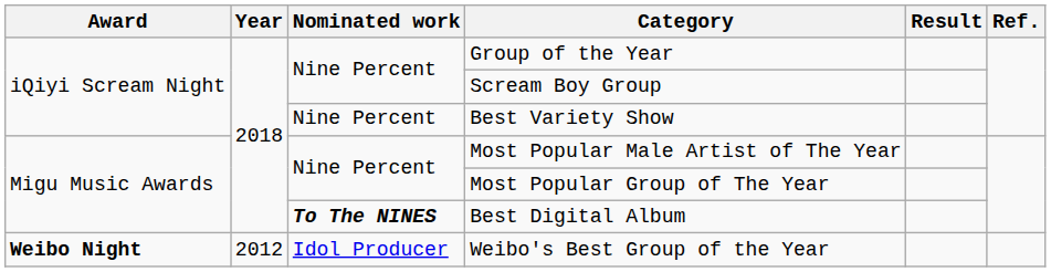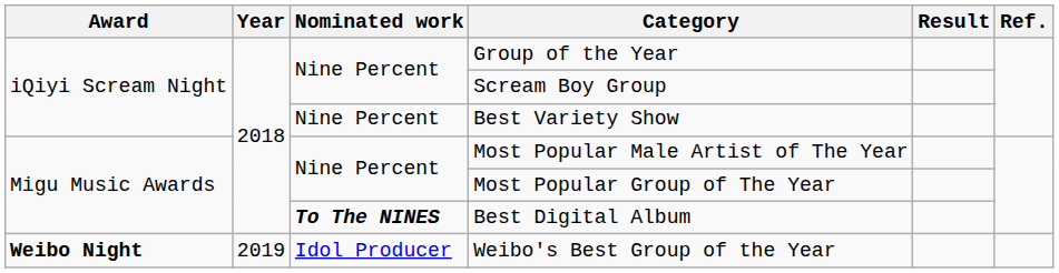Weibo's Best Group of the Year | Year: 2012 -> 2019
